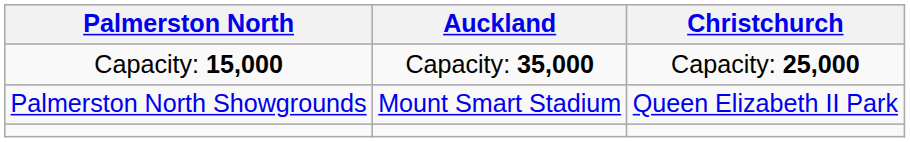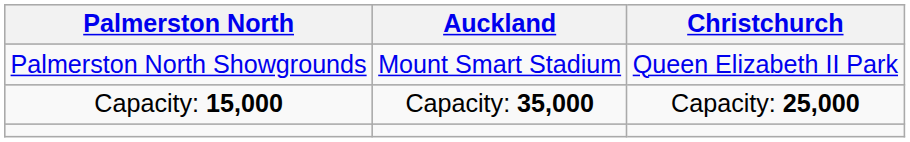rows swapped: Palmerston North Showgrounds <-> Capacity: 15,000
